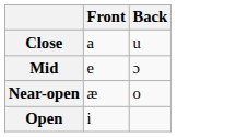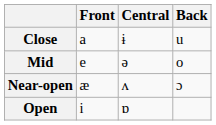+ column: Central | ɨ | ə | ʌ | ɒ
Mid | Back: ɔ -> o
Near-open | Back: o -> ɔ
